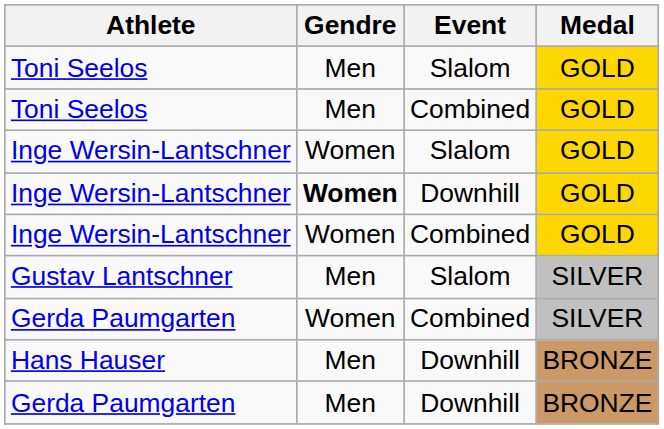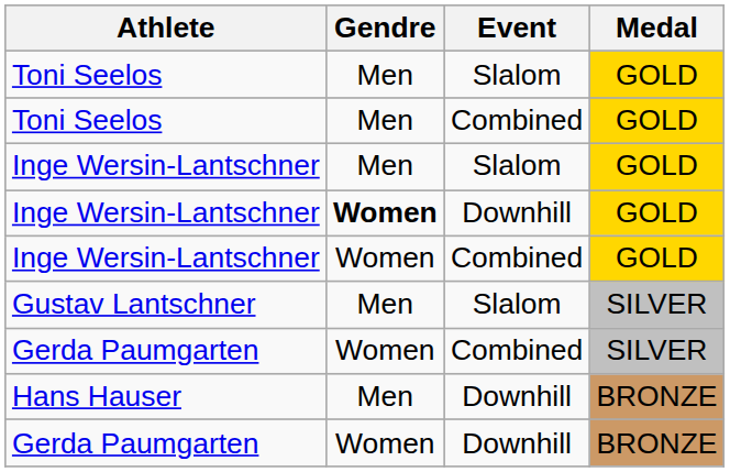Inge Wersin-Lantschner / Slalom | Gendre: Women -> Men
Gerda Paumgarten / Downhill | Gendre: Men -> Women
